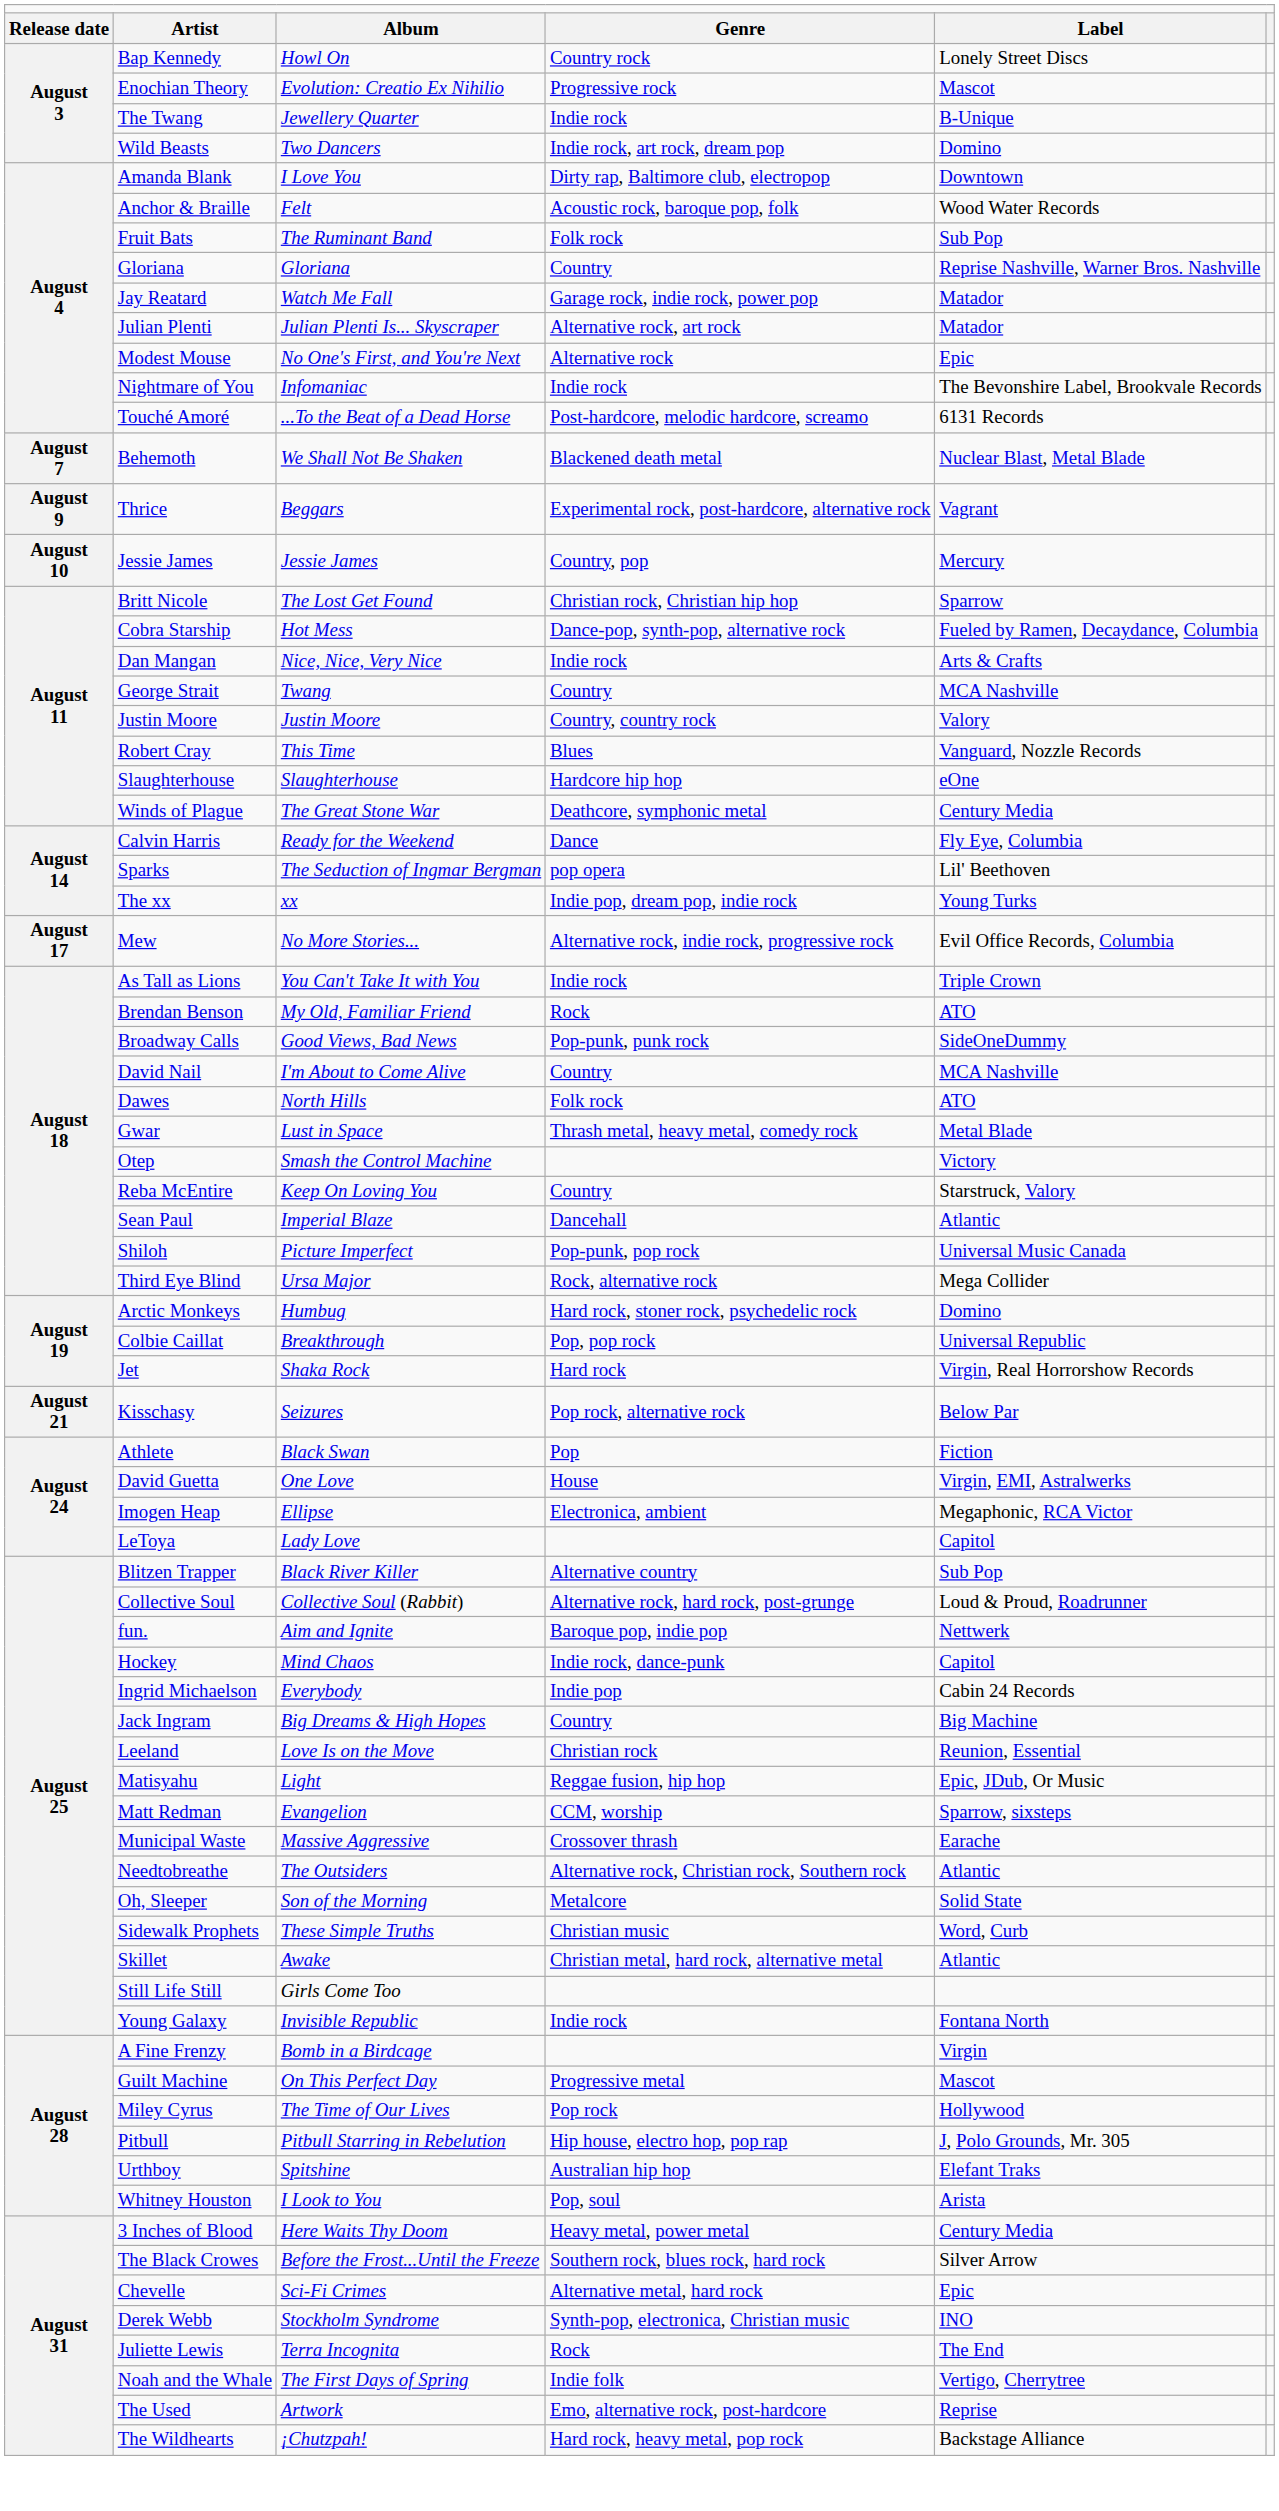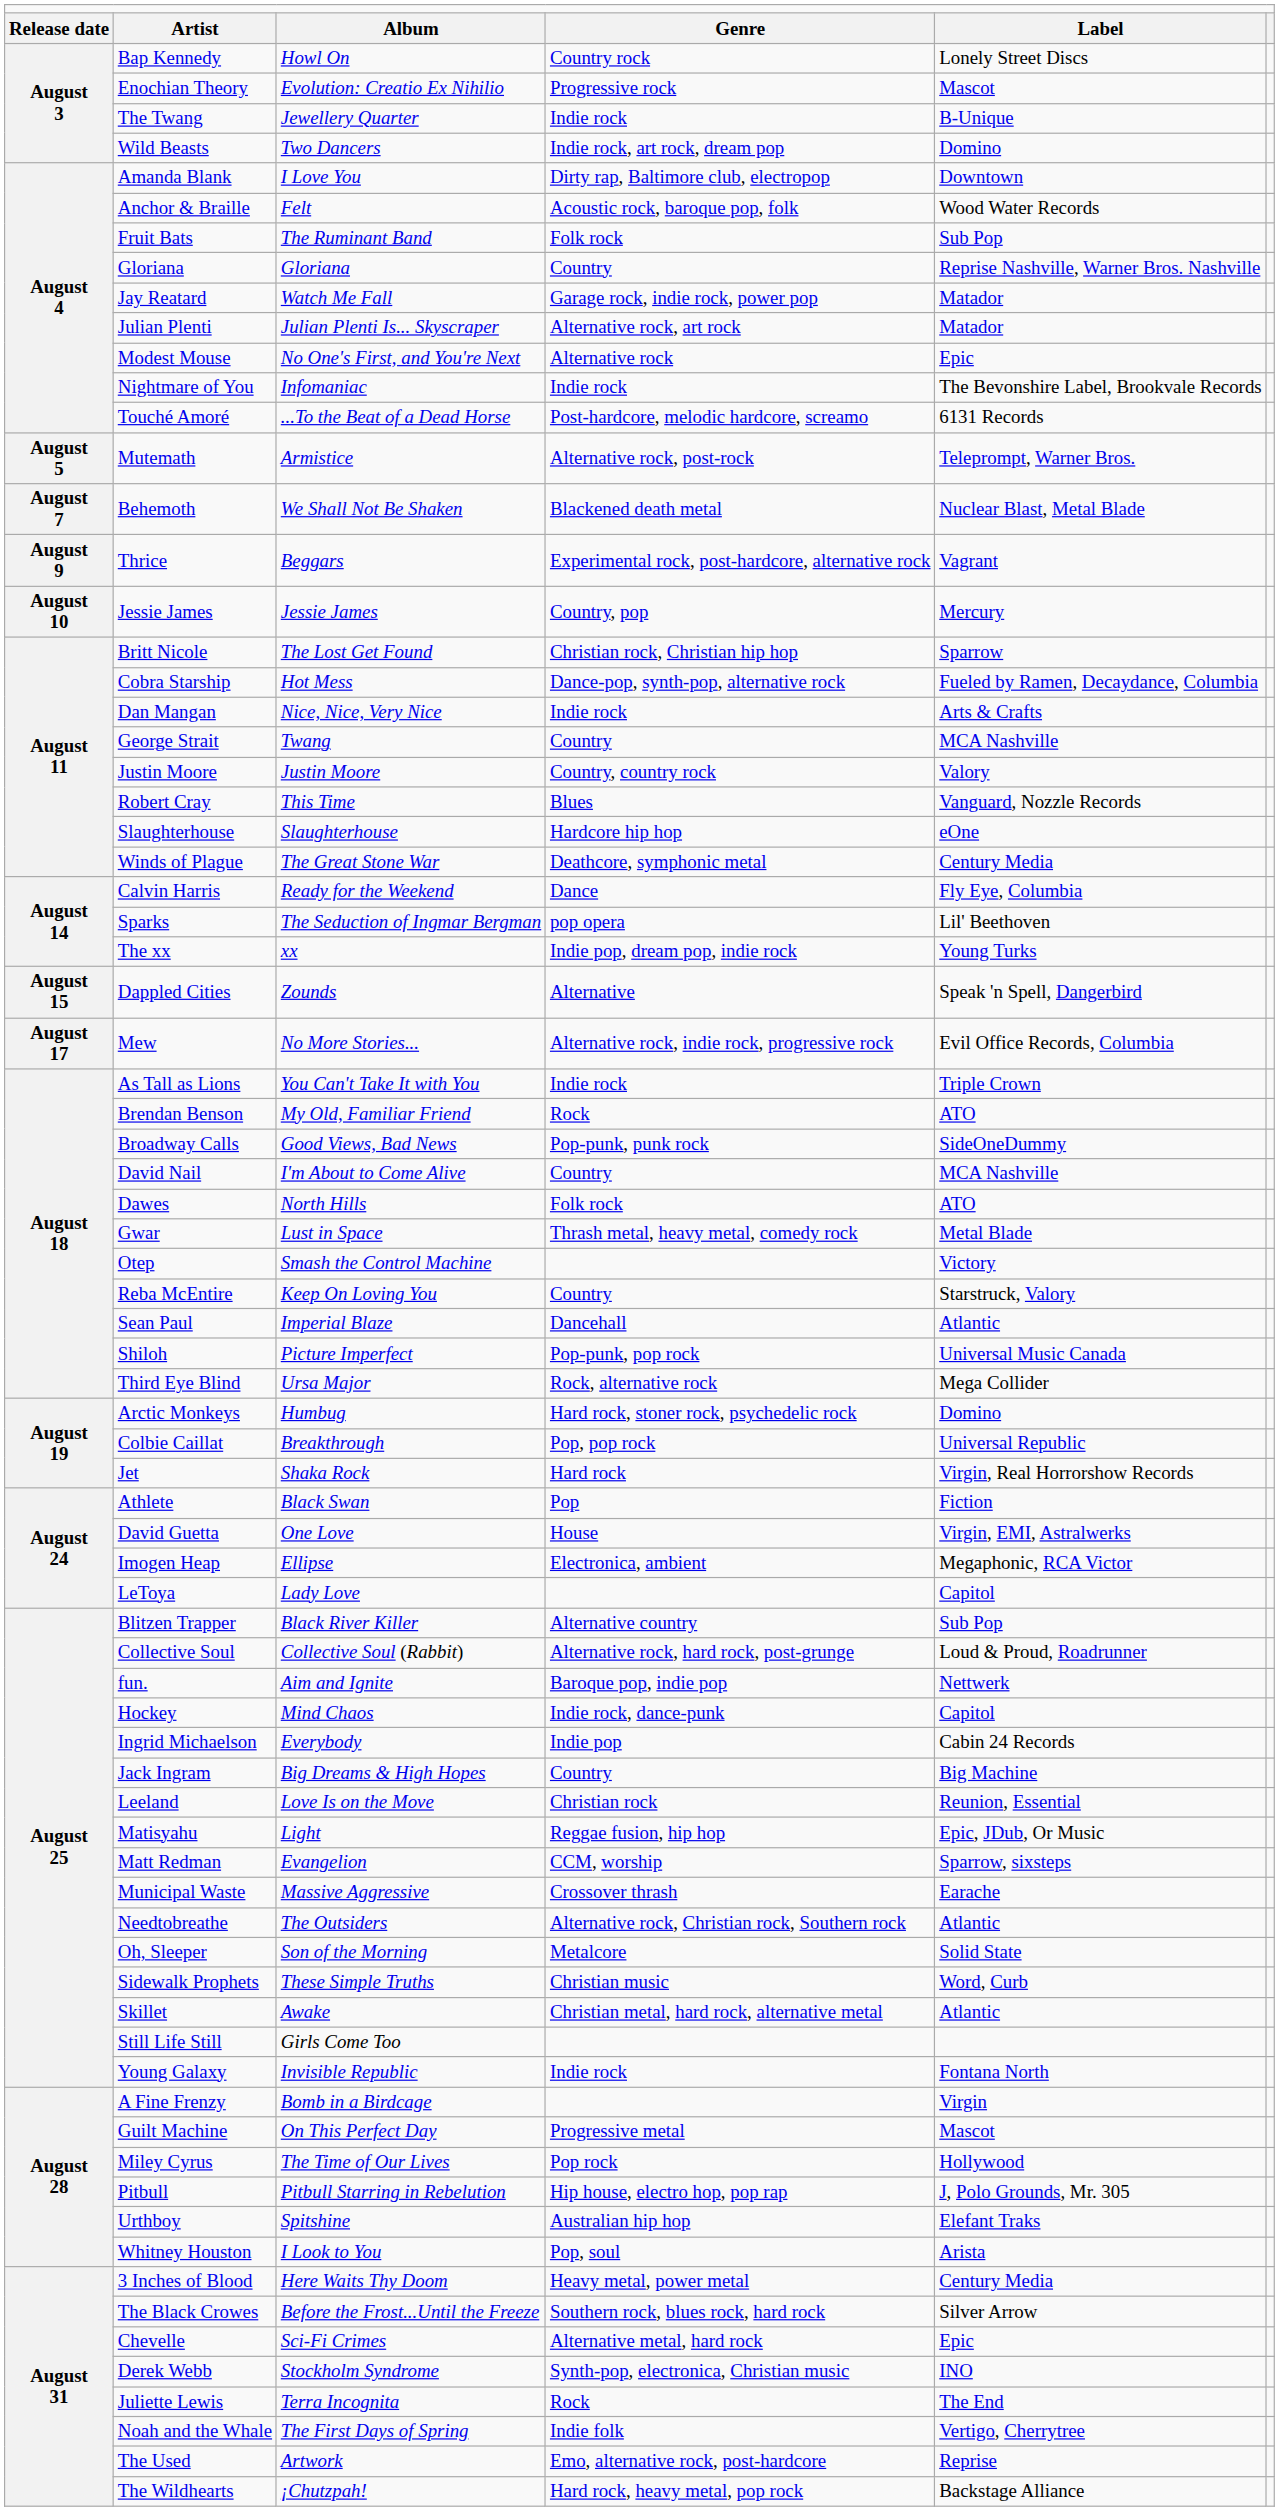+ row: August 5 | Mutemath | Armistice | Alternative rock, post-rock | Teleprompt, Warner Bros.
+ row: August 15 | Dappled Cities | Zounds | Alternative | Speak 'n Spell, Dangerbird
- row: August 21 | Kisschasy | Seizures | Pop rock, alternative rock | Below Par
